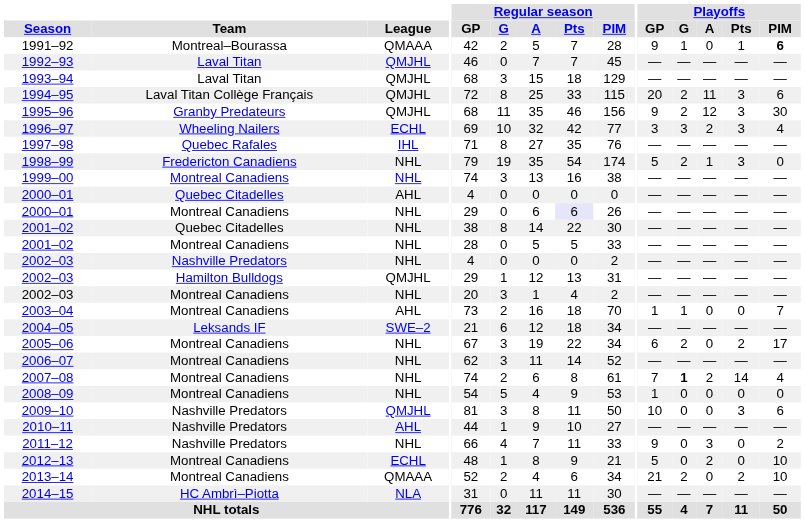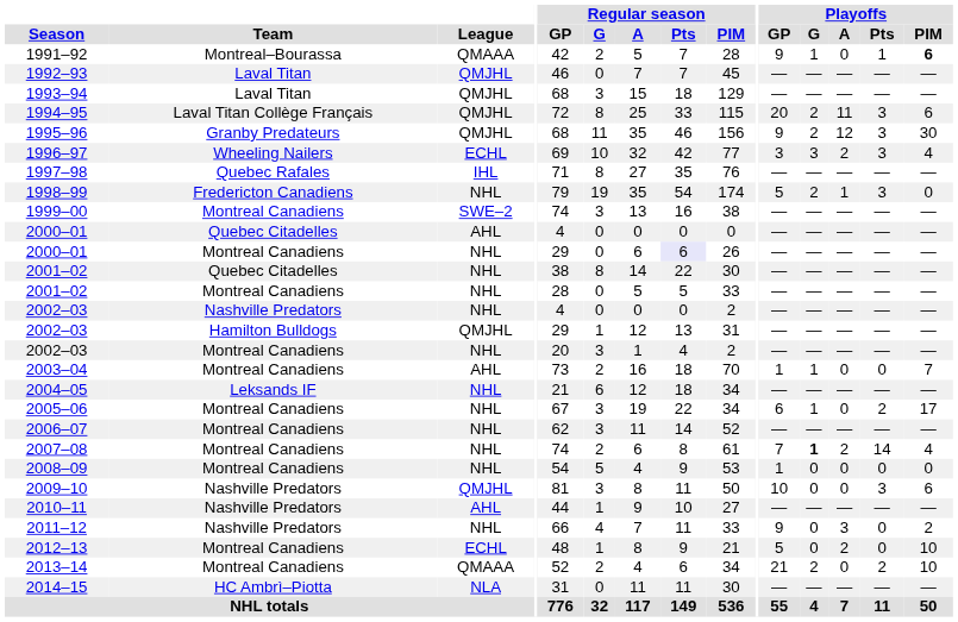1999–00 | League: NHL -> SWE–2
2004–05 | League: SWE–2 -> NHL
2005–06 | Playoffs / G: 2 -> 1
